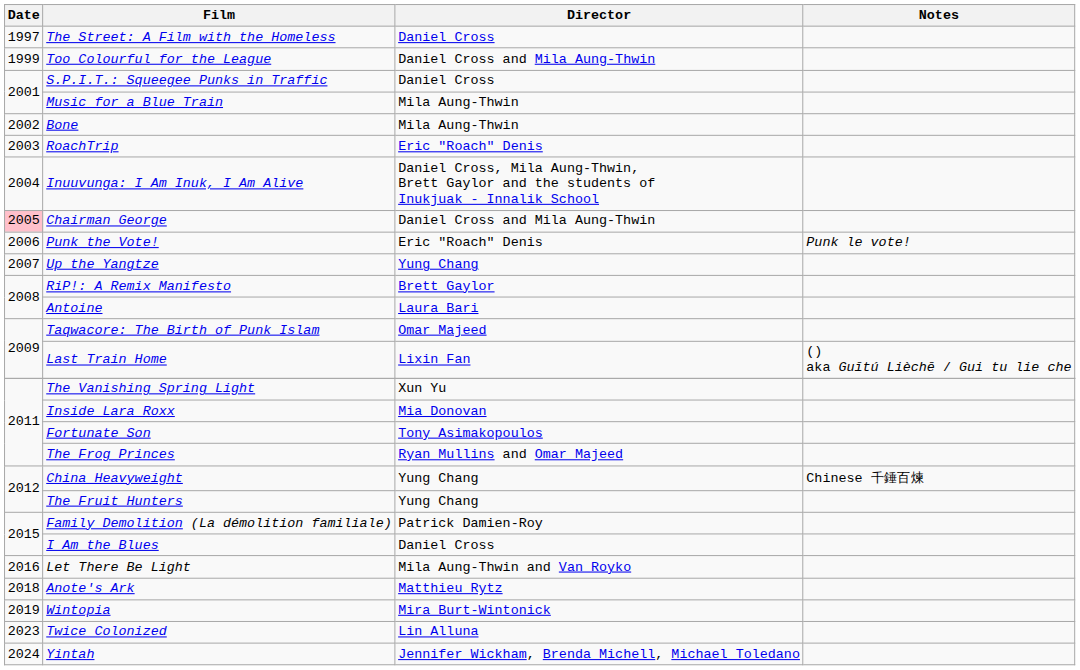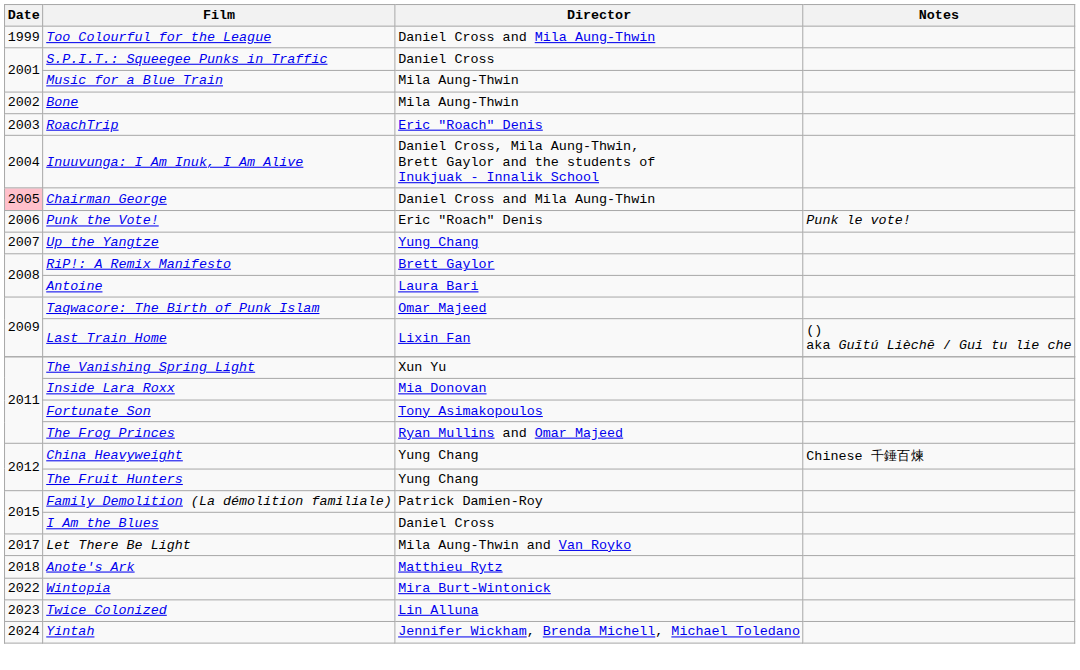- row: 1997 | The Street: A Film with the Homeless | Daniel Cross
Let There Be Light | Date: 2016 -> 2017
Wintopia | Date: 2019 -> 2022
